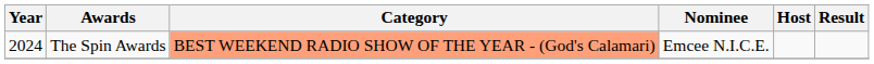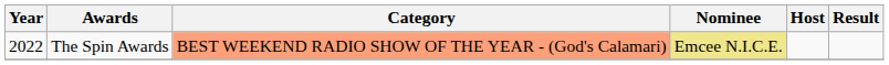The Spin Awards | Year: 2024 -> 2022
The Spin Awards | Nominee: no background -> khaki background
